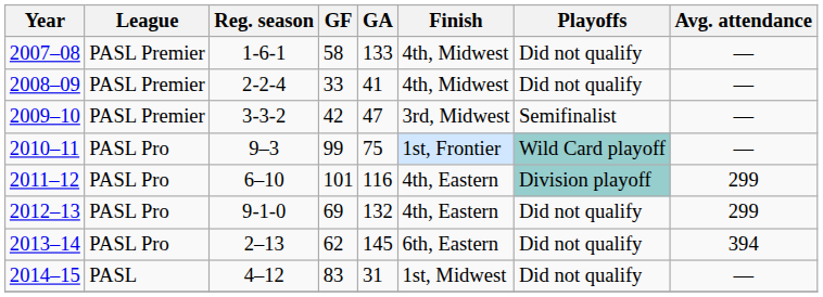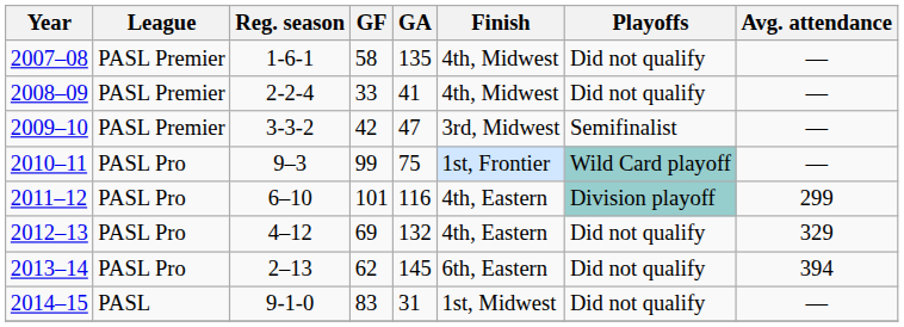2007–08 | GA: 133 -> 135
2012–13 | Reg. season: 9-1-0 -> 4–12
2012–13 | Avg. attendance: 299 -> 329
2014–15 | Reg. season: 4–12 -> 9-1-0
